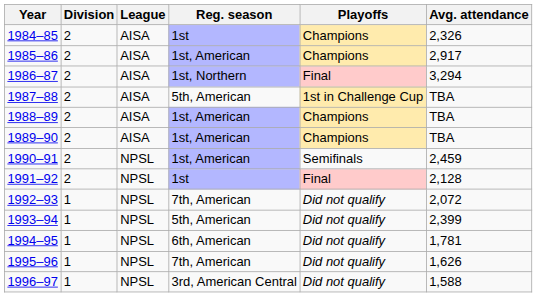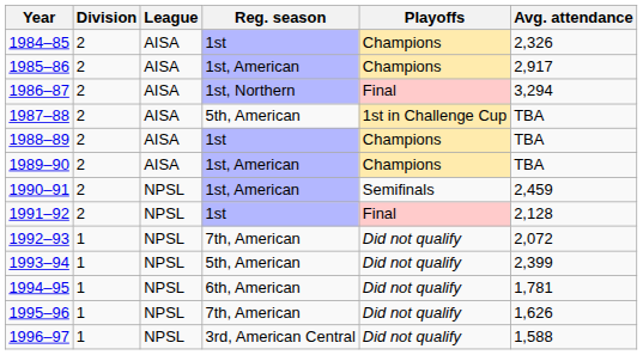1988–89 | Reg. season: 1st, American -> 1st
